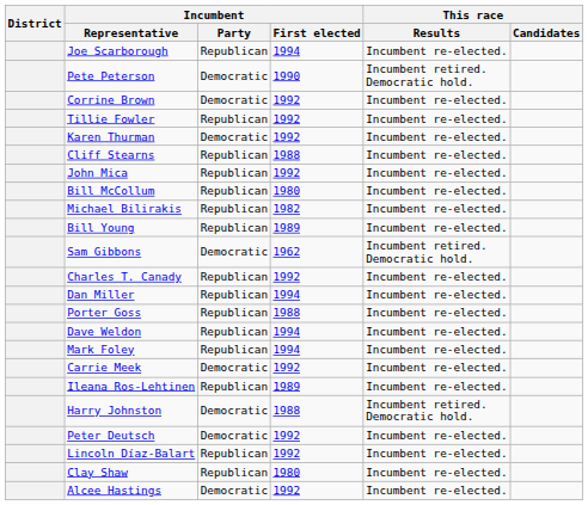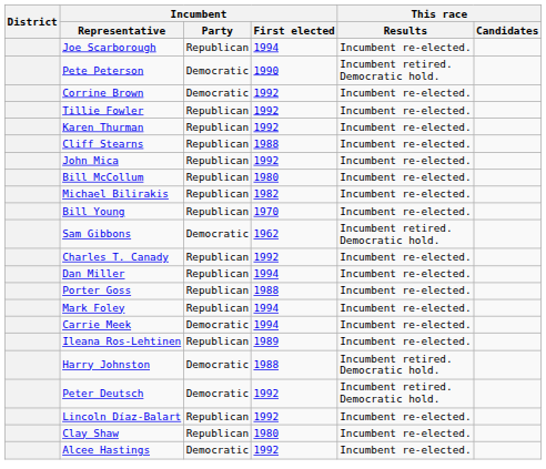Karen Thurman | Incumbent / Party: Democratic -> Republican
Bill Young | Incumbent / First elected: 1989 -> 1970
- row: Dave Weldon | Republican | 1994 | Incumbent re-elected.
Carrie Meek | Incumbent / First elected: 1992 -> 1994
Peter Deutsch | This race / Results: Incumbent re-elected. -> Incumbent retired. Democratic hold.
